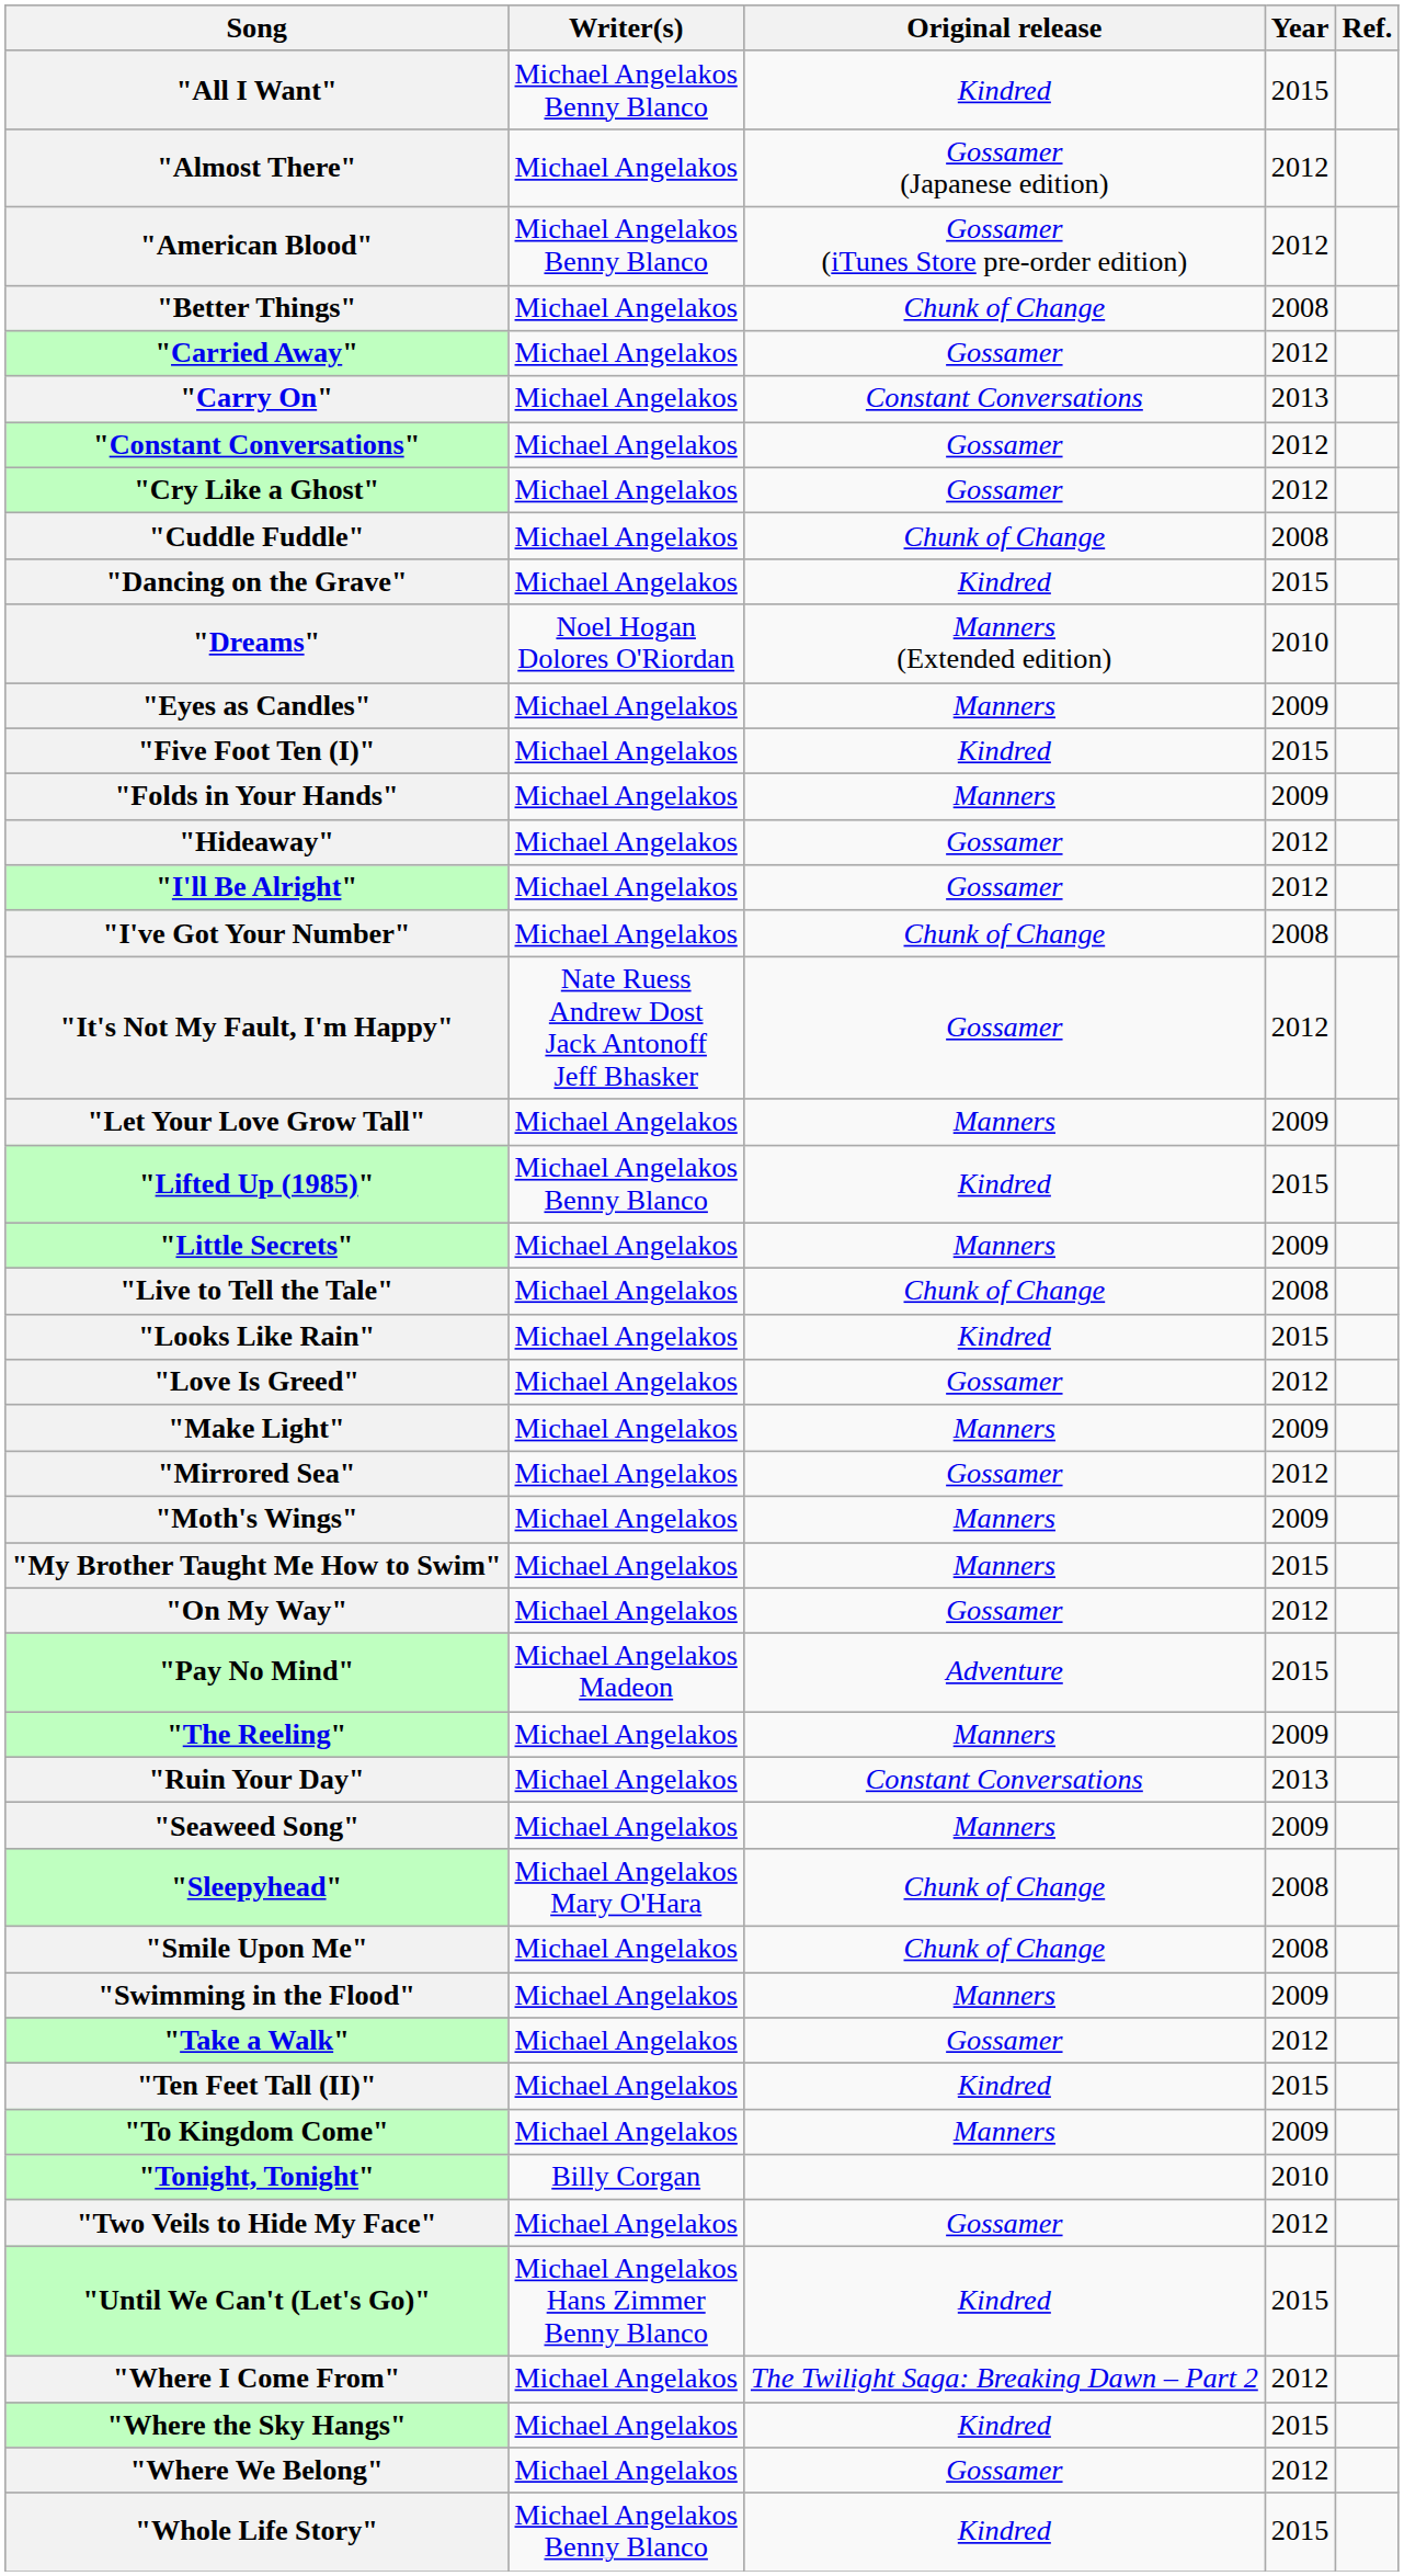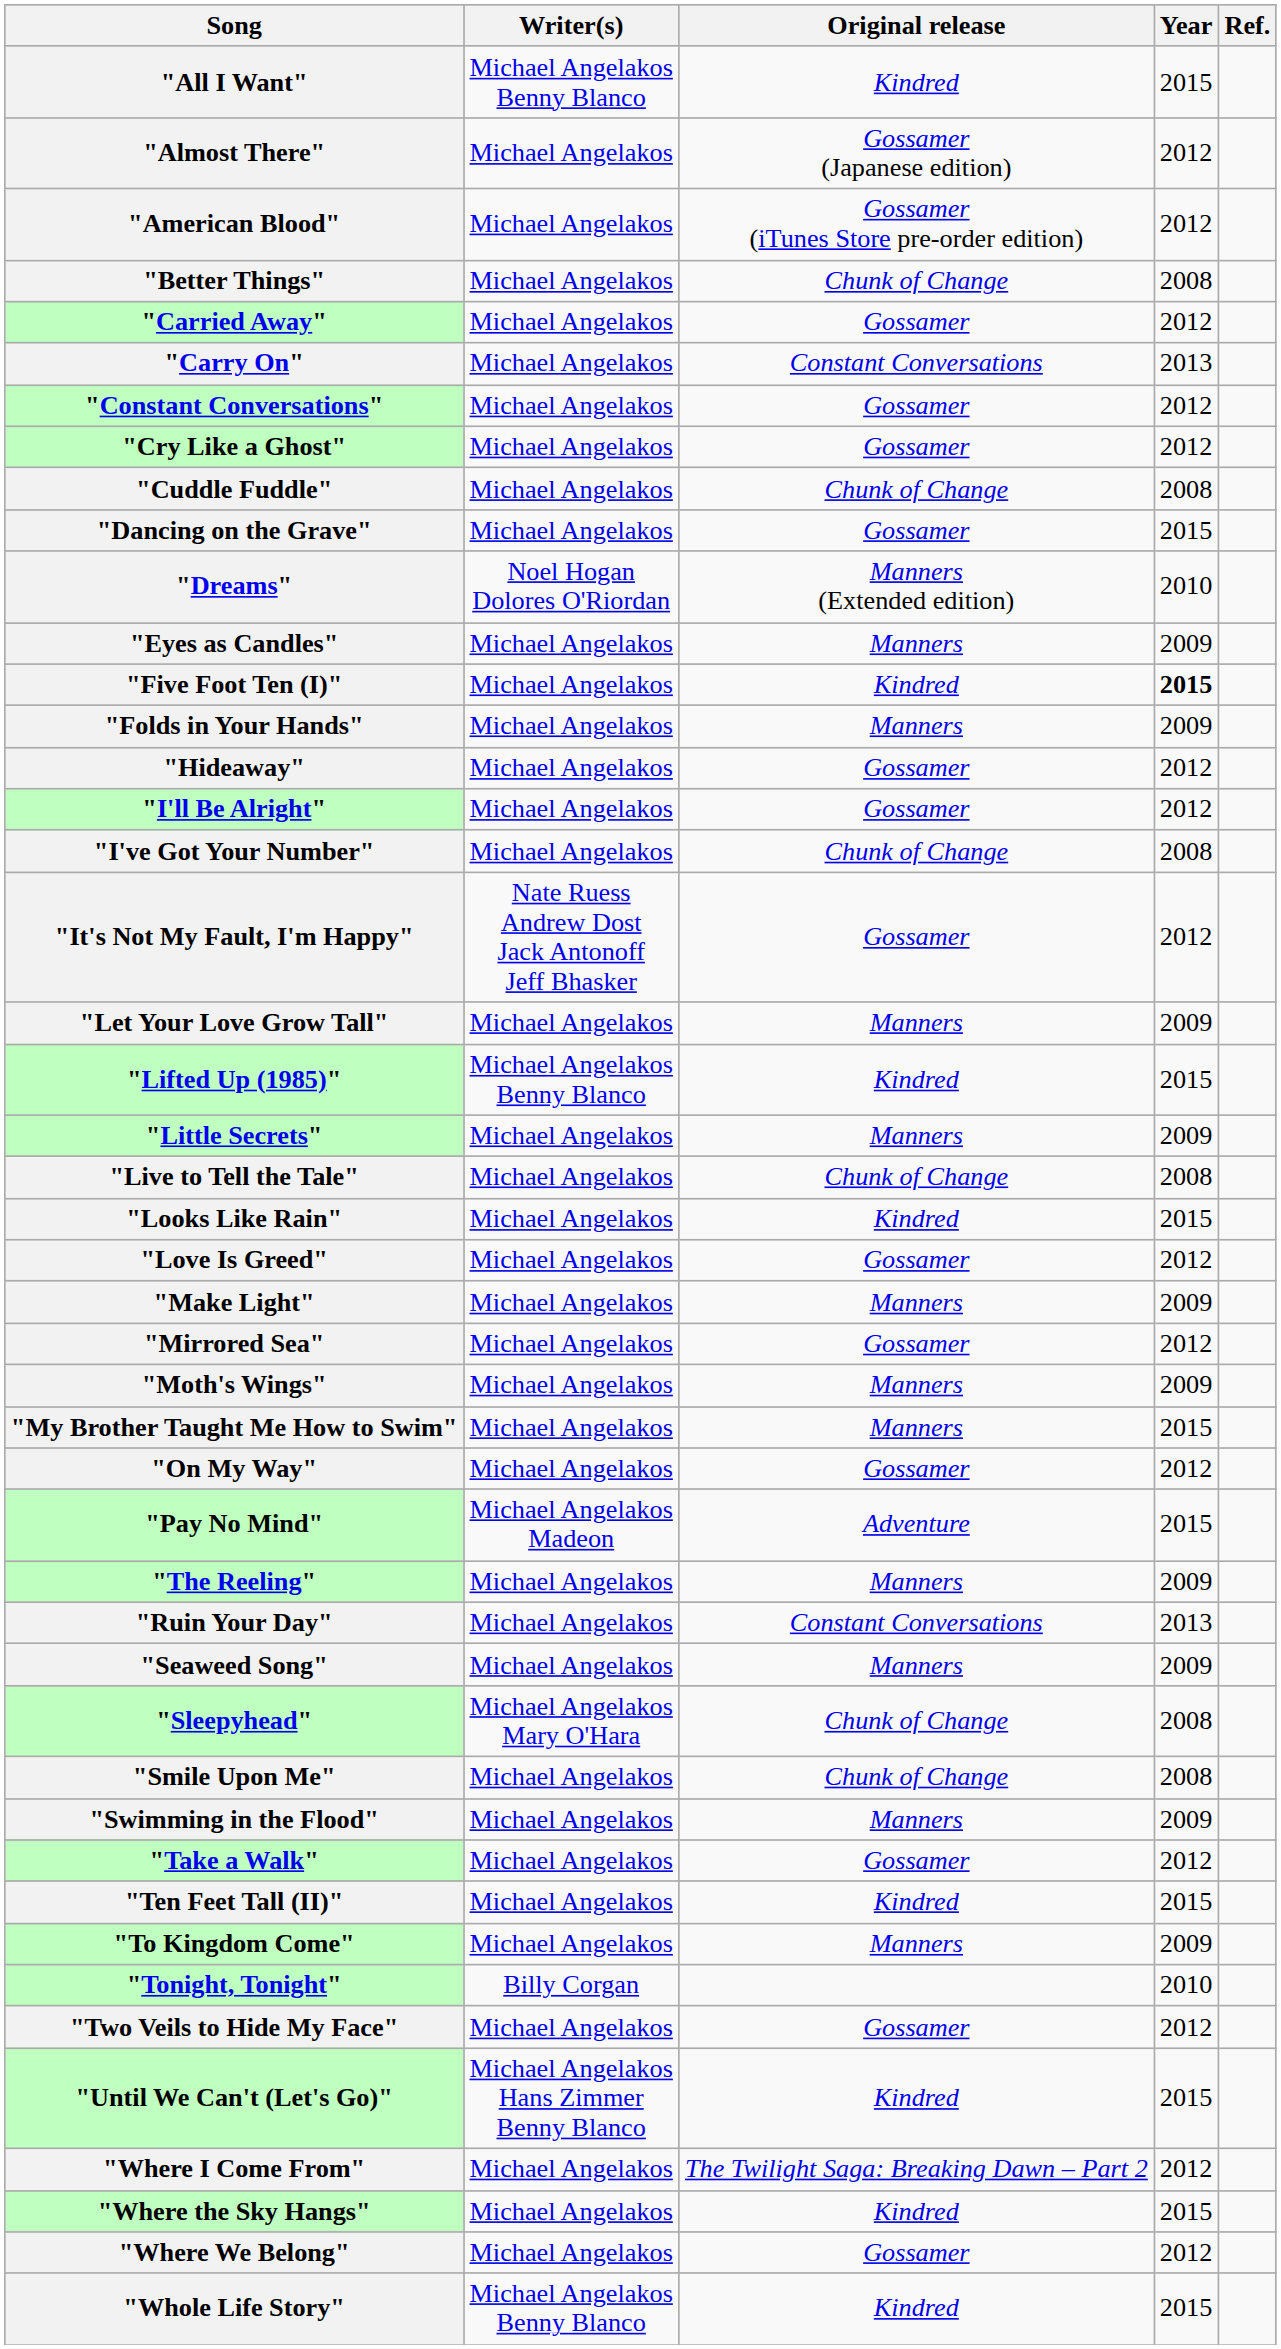"American Blood" | Writer(s): Michael Angelakos Benny Blanco -> Michael Angelakos
"Dancing on the Grave" | Original release: Kindred -> Gossamer
"Five Foot Ten (I)" | Year: normal -> bold
